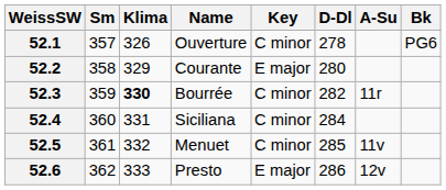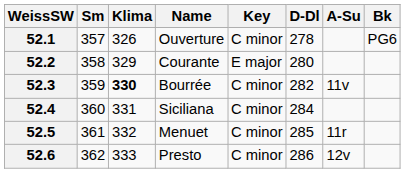52.3 | A-Su: 11r -> 11v
52.5 | A-Su: 11v -> 11r
52.6 | Key: E major -> C minor
